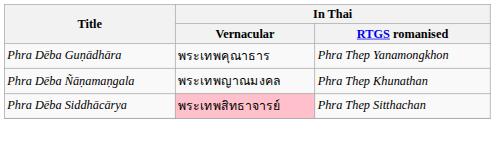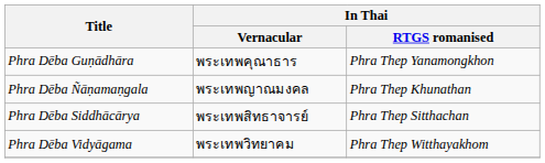Phra Dēba Siddhācārya | In Thai / Vernacular: pink background -> no background
+ row: Phra Dēba Vidyāgama | พระเทพวิทยาคม | Phra Thep Witthayakhom
